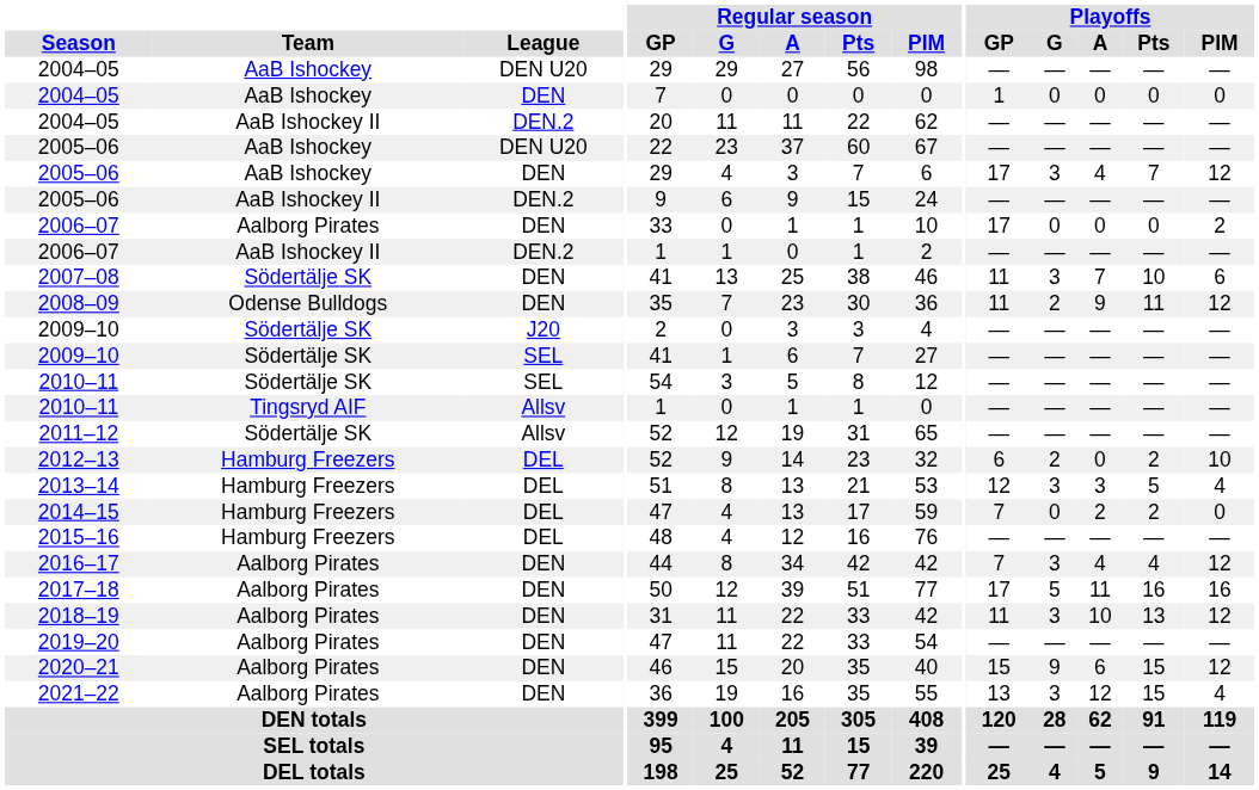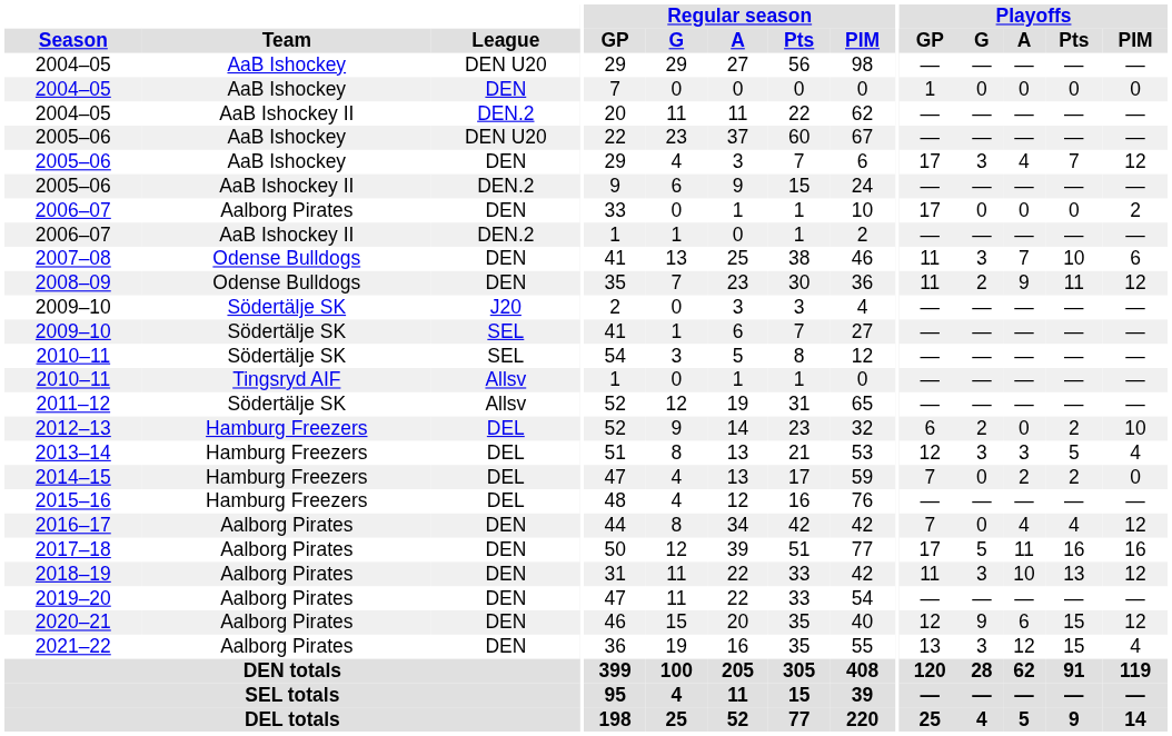2007–08 | Team: Södertälje SK -> Odense Bulldogs
2016–17 | Playoffs / G: 3 -> 0
2020–21 | Playoffs / GP: 15 -> 12
